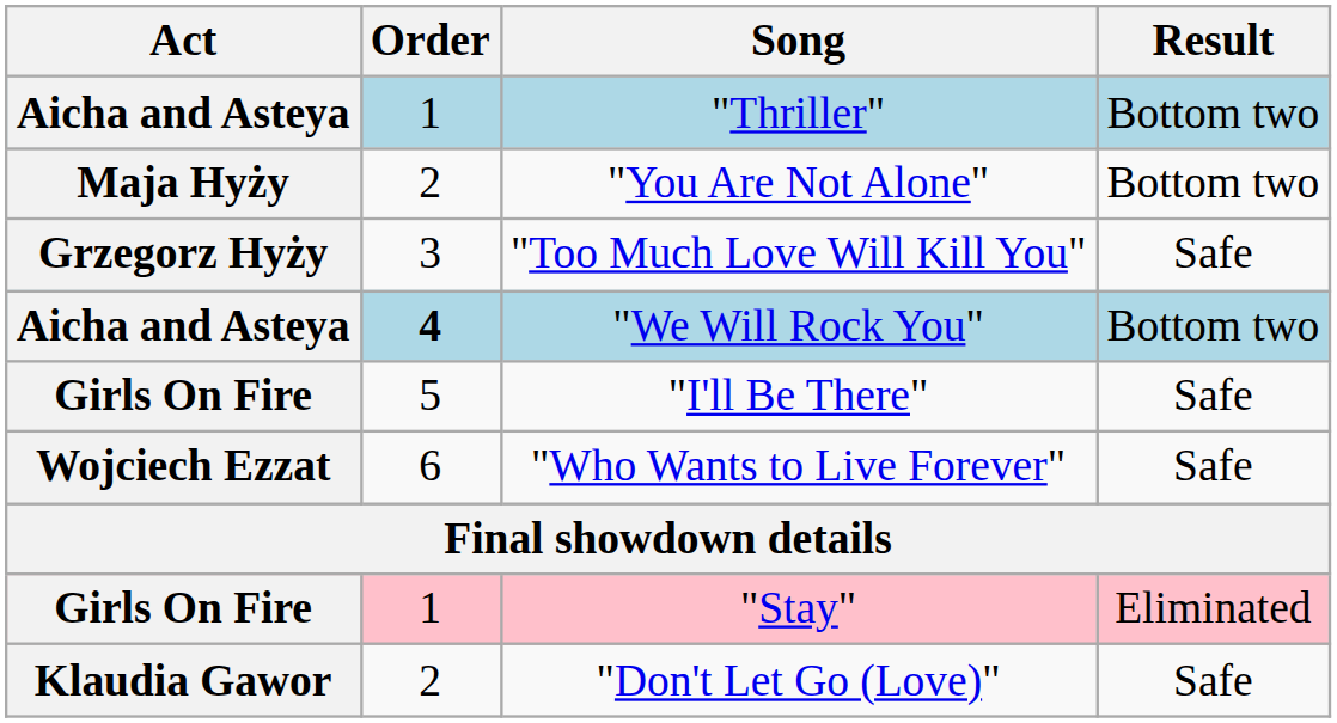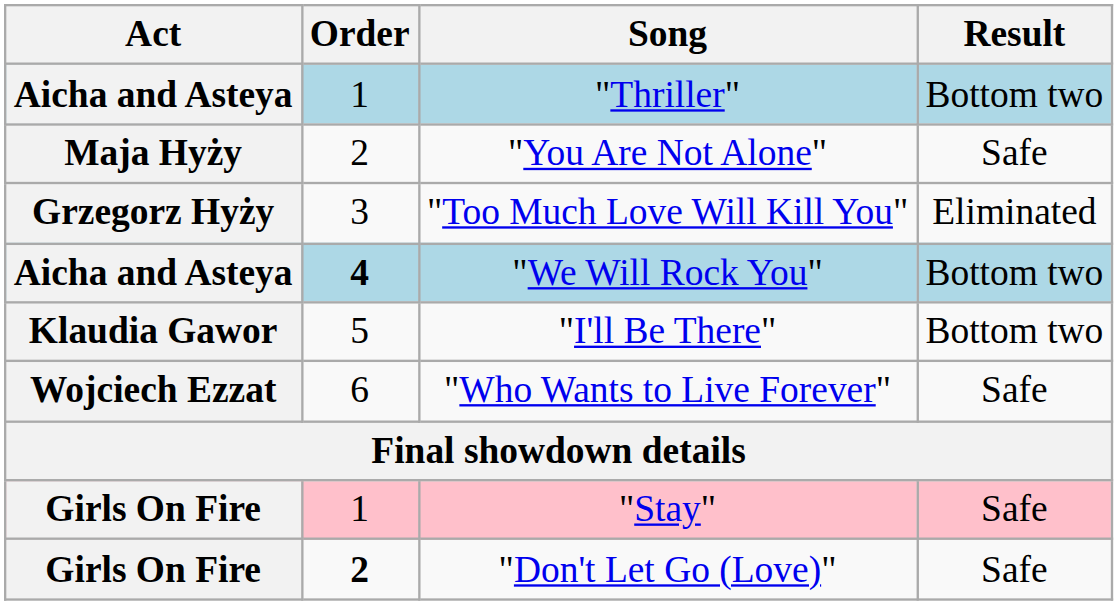"You Are Not Alone" | Result: Bottom two -> Safe
"Too Much Love Will Kill You" | Result: Safe -> Eliminated
"I'll Be There" | Act: Girls On Fire -> Klaudia Gawor
"I'll Be There" | Result: Safe -> Bottom two
"Stay" | Result: Eliminated -> Safe
"Don't Let Go (Love)" | Act: Klaudia Gawor -> Girls On Fire
"Don't Let Go (Love)" | Order: normal -> bold
